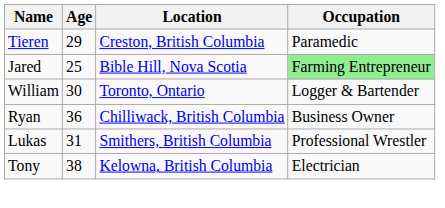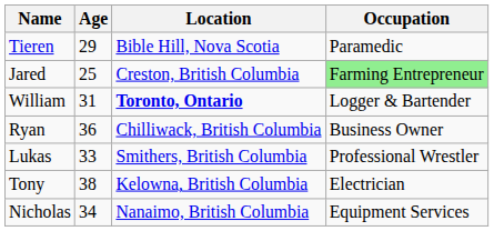Tieren | Location: Creston, British Columbia -> Bible Hill, Nova Scotia
Jared | Location: Bible Hill, Nova Scotia -> Creston, British Columbia
William | Age: 30 -> 31
William | Location: normal -> bold
Lukas | Age: 31 -> 33
+ row: Nicholas | 34 | Nanaimo, British Columbia | Equipment Services
